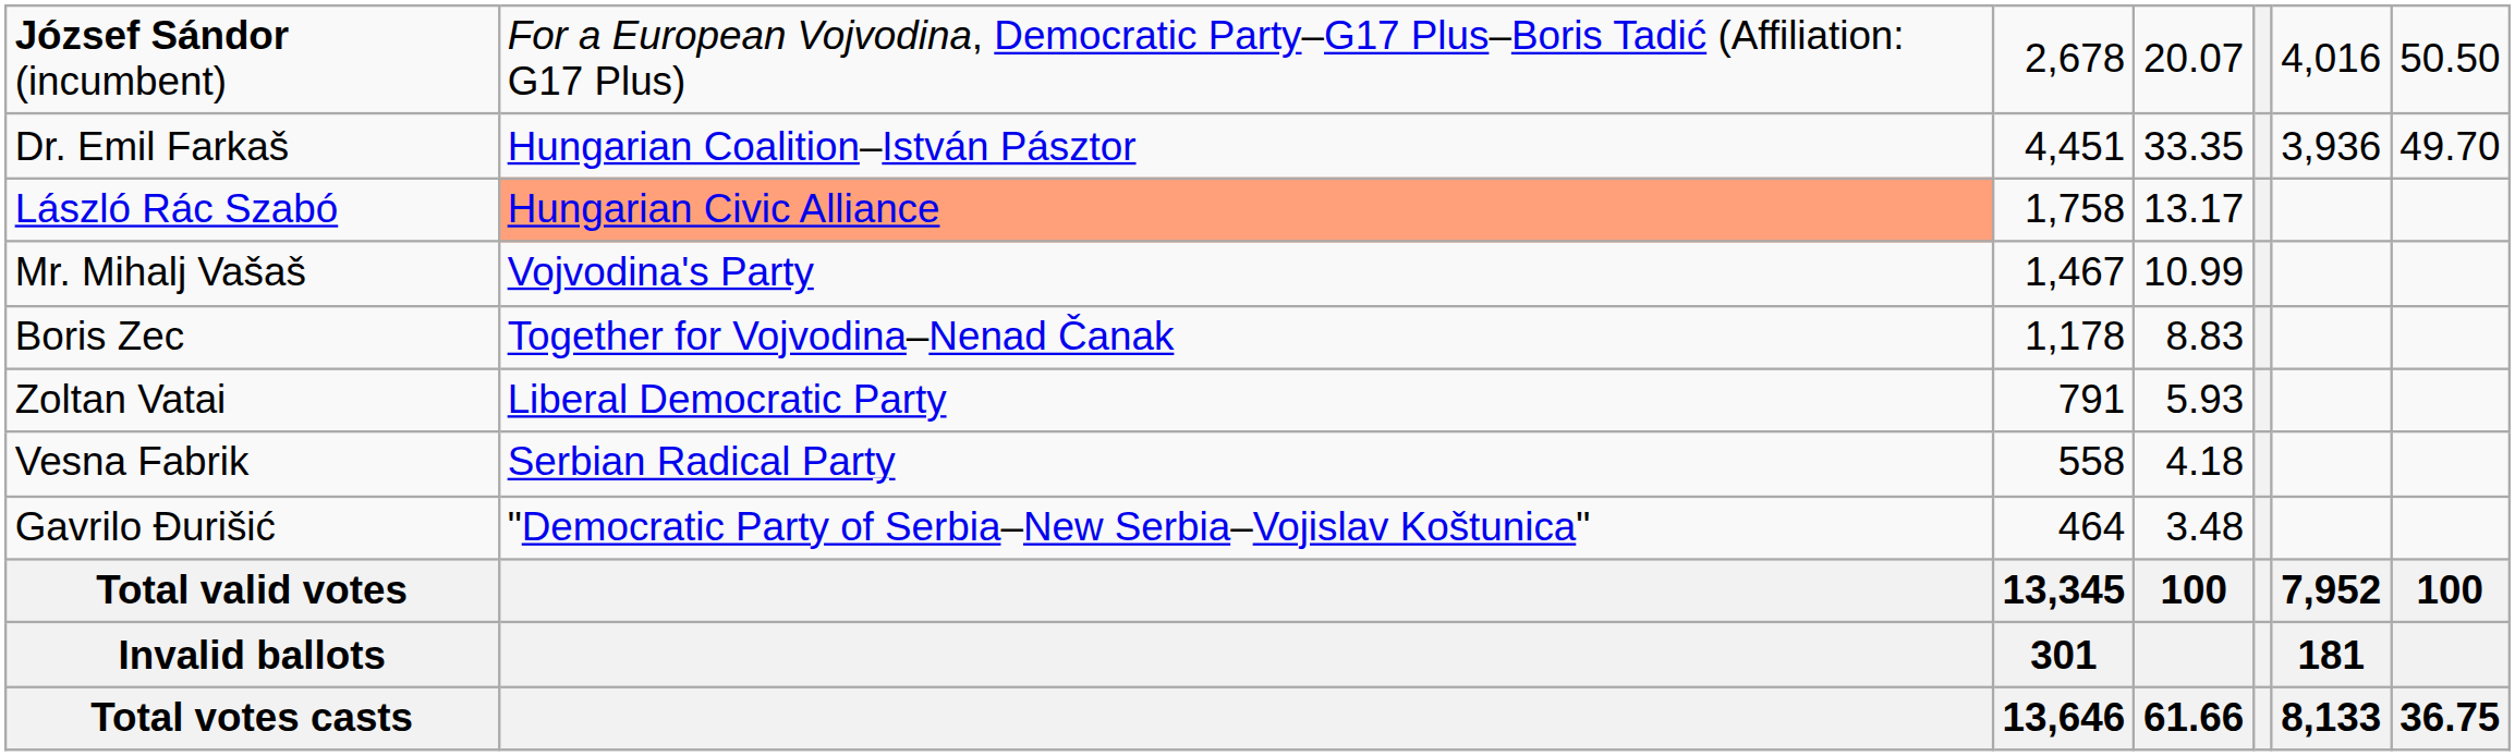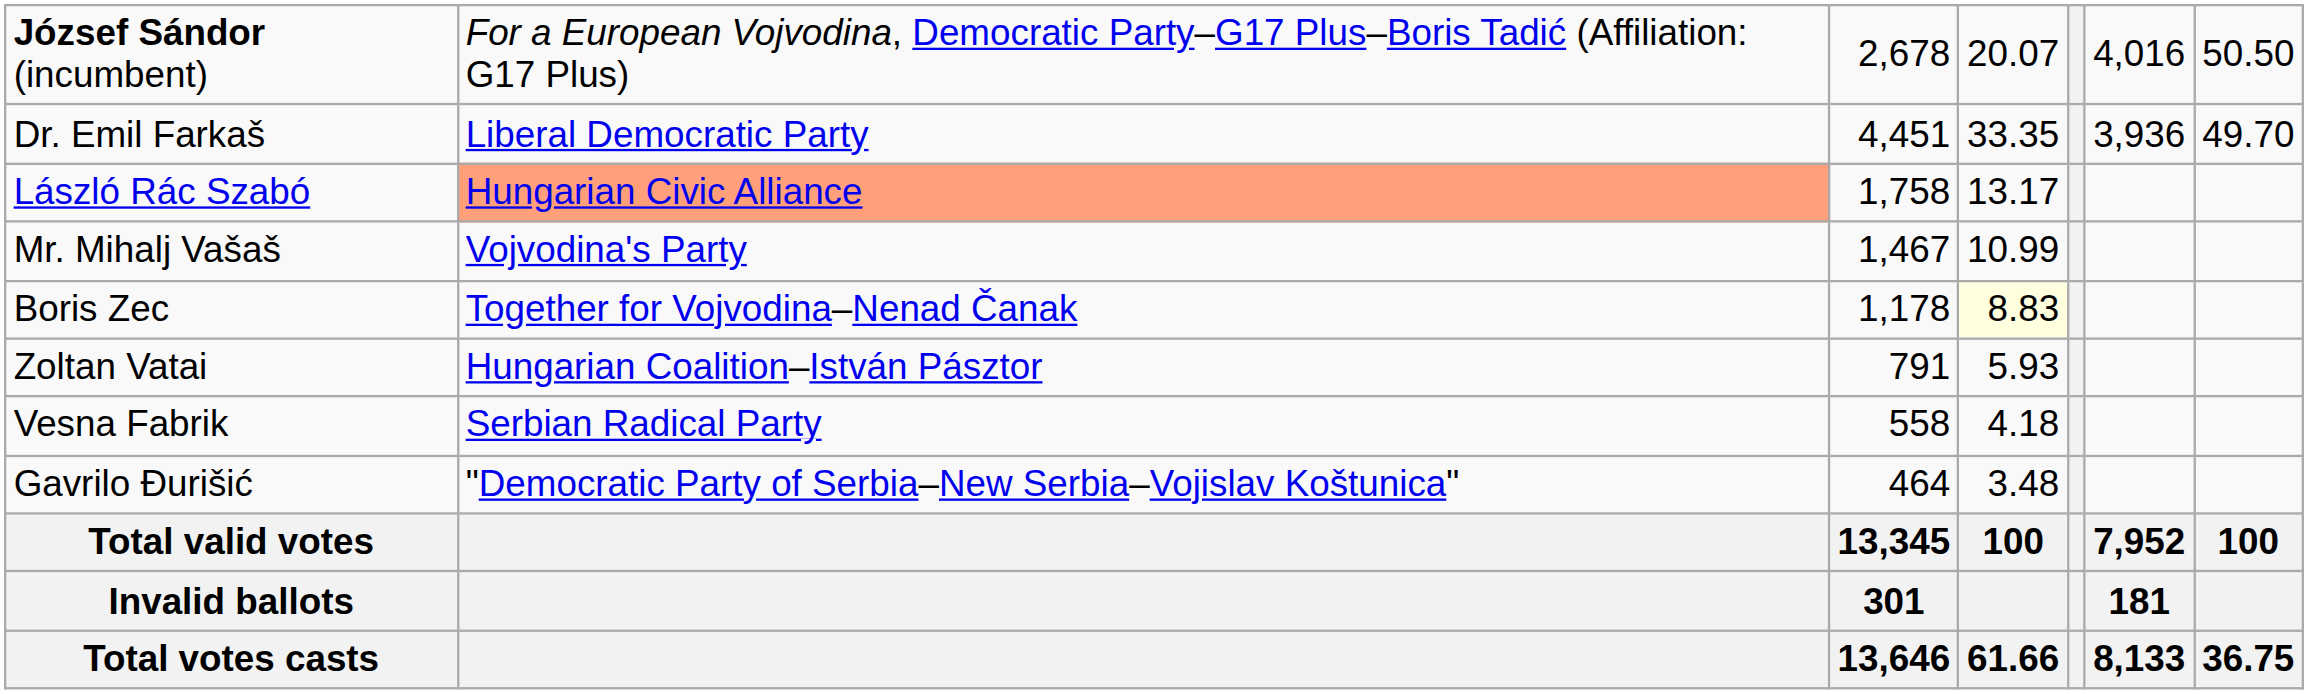Dr. Emil Farkaš | column 2: Hungarian Coalition–István Pásztor -> Liberal Democratic Party
Boris Zec | column 4: no background -> lightyellow background
Zoltan Vatai | column 2: Liberal Democratic Party -> Hungarian Coalition–István Pásztor
